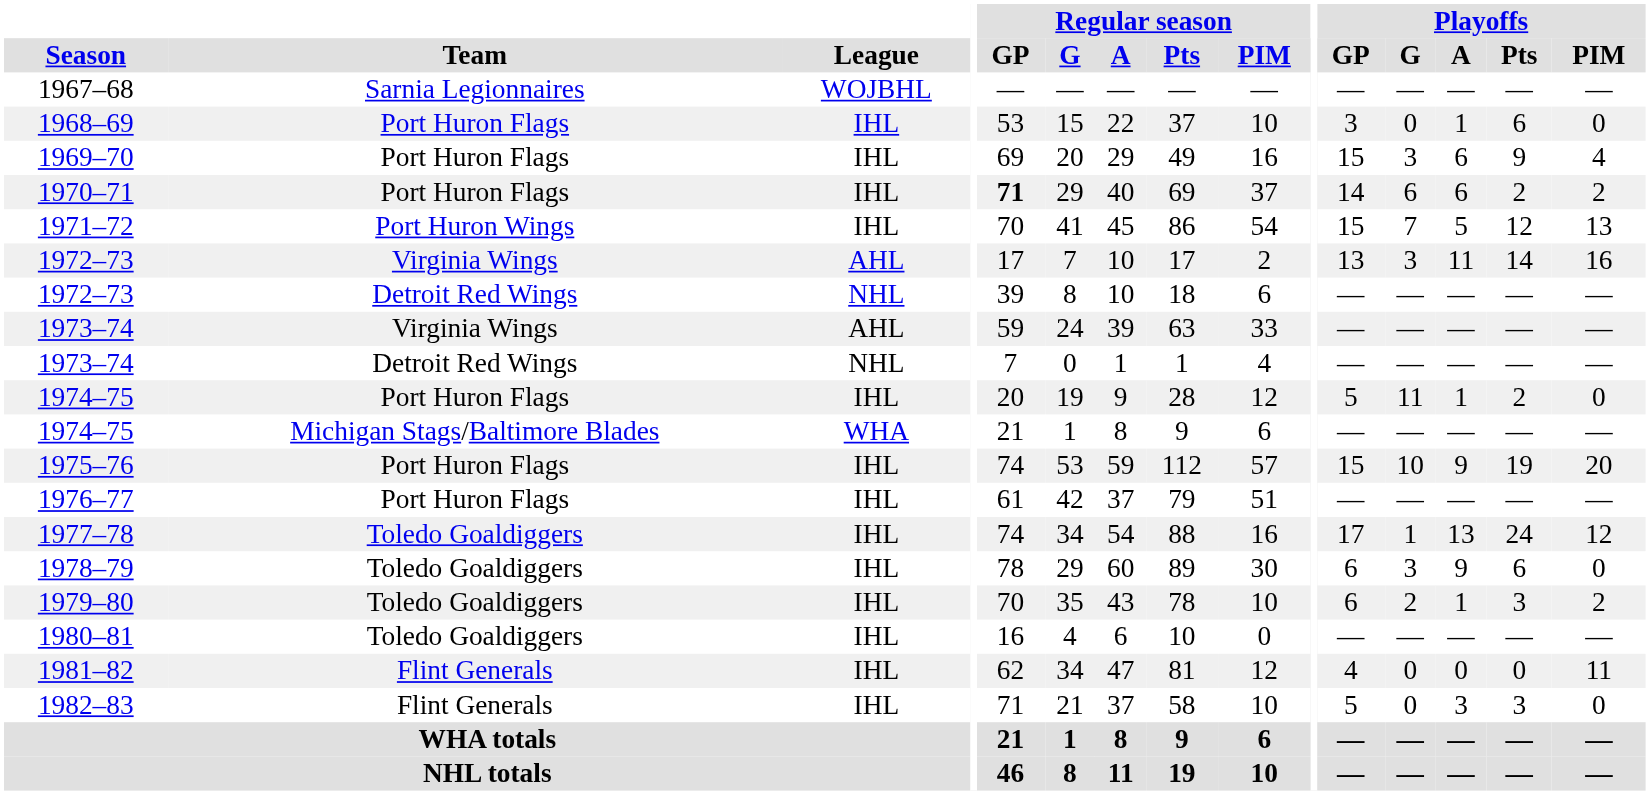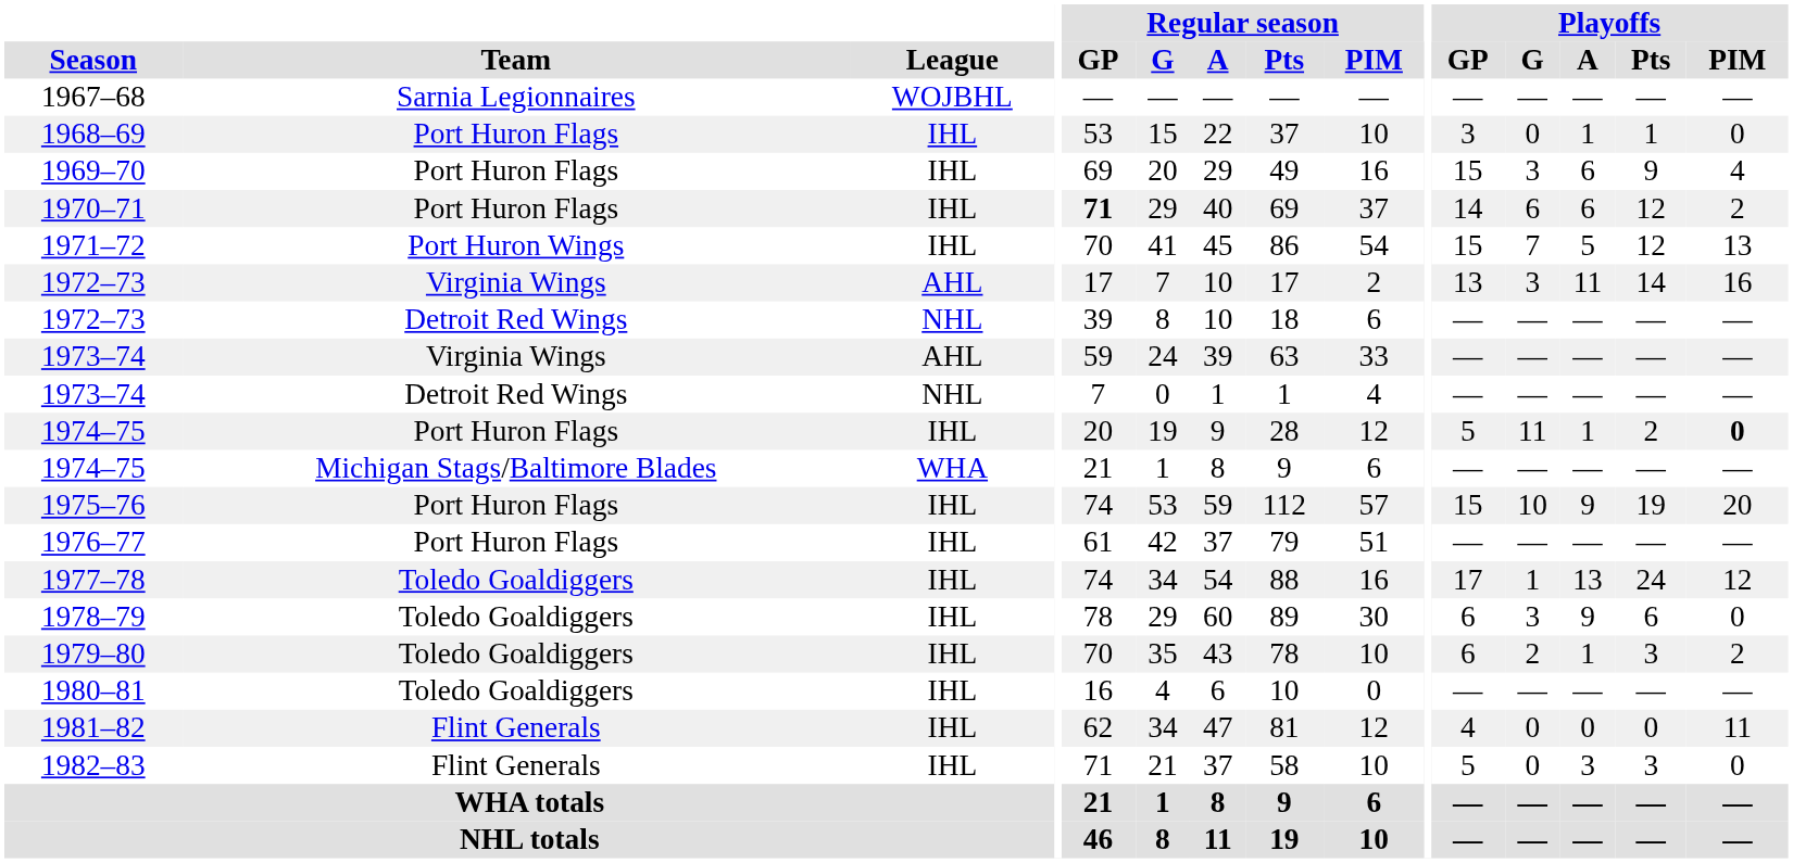1968–69 | Playoffs / Pts: 6 -> 1
1970–71 | Playoffs / Pts: 2 -> 12
1974–75 / Port Huron Flags | Playoffs / PIM: normal -> bold
